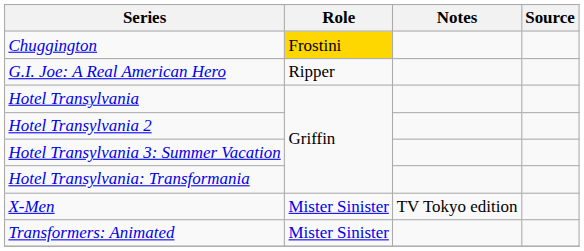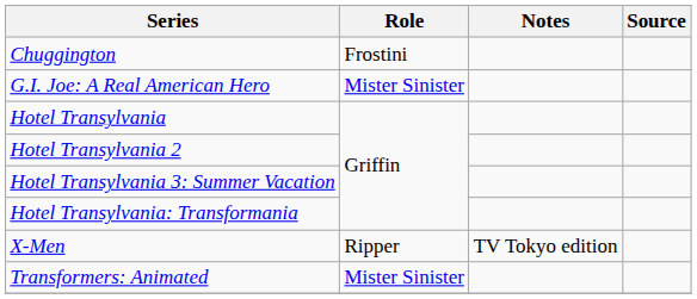Chuggington | Role: gold background -> no background
G.I. Joe: A Real American Hero | Role: Ripper -> Mister Sinister
X-Men | Role: Mister Sinister -> Ripper
